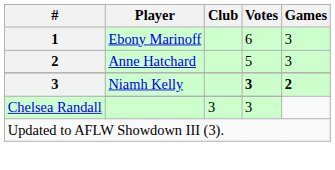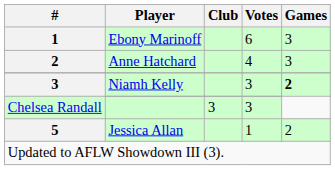Anne Hatchard | Votes: 5 -> 4
Niamh Kelly | Votes: bold -> normal
+ row: 5 | Jessica Allan | 1 | 2
